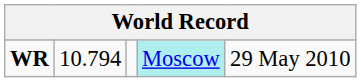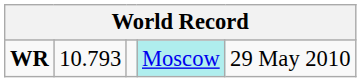WR | column 2: 10.794 -> 10.793
